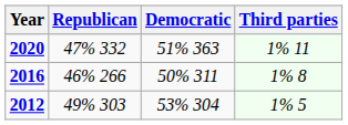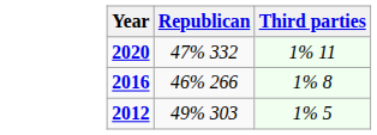- column: Democratic | 51% 363 | 50% 311 | 53% 304
